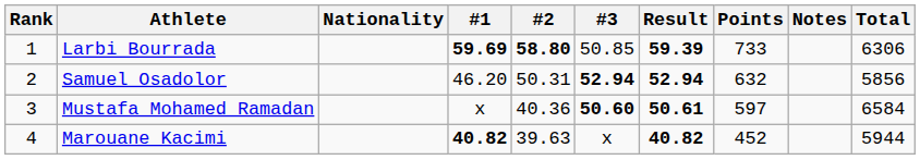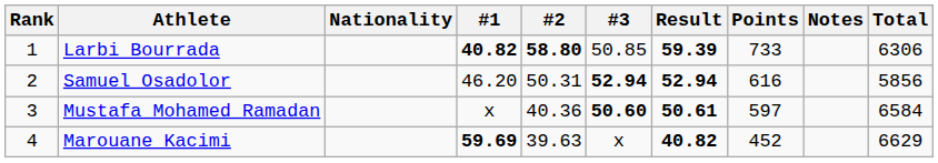Larbi Bourrada | #1: 59.69 -> 40.82
Samuel Osadolor | Points: 632 -> 616
Marouane Kacimi | #1: 40.82 -> 59.69
Marouane Kacimi | Total: 5944 -> 6629
